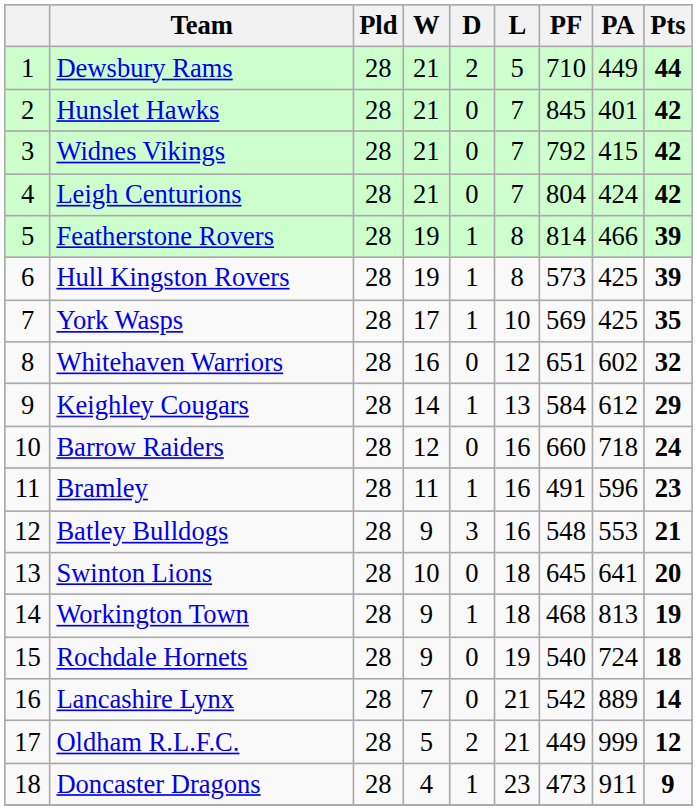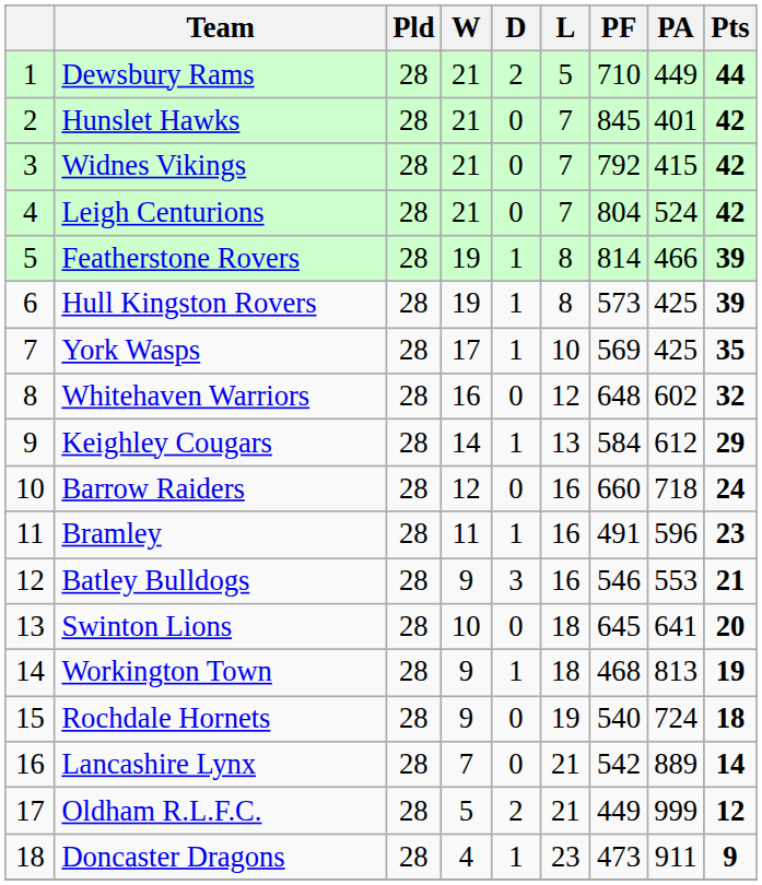Leigh Centurions | PA: 424 -> 524
Whitehaven Warriors | PF: 651 -> 648
Batley Bulldogs | PF: 548 -> 546
